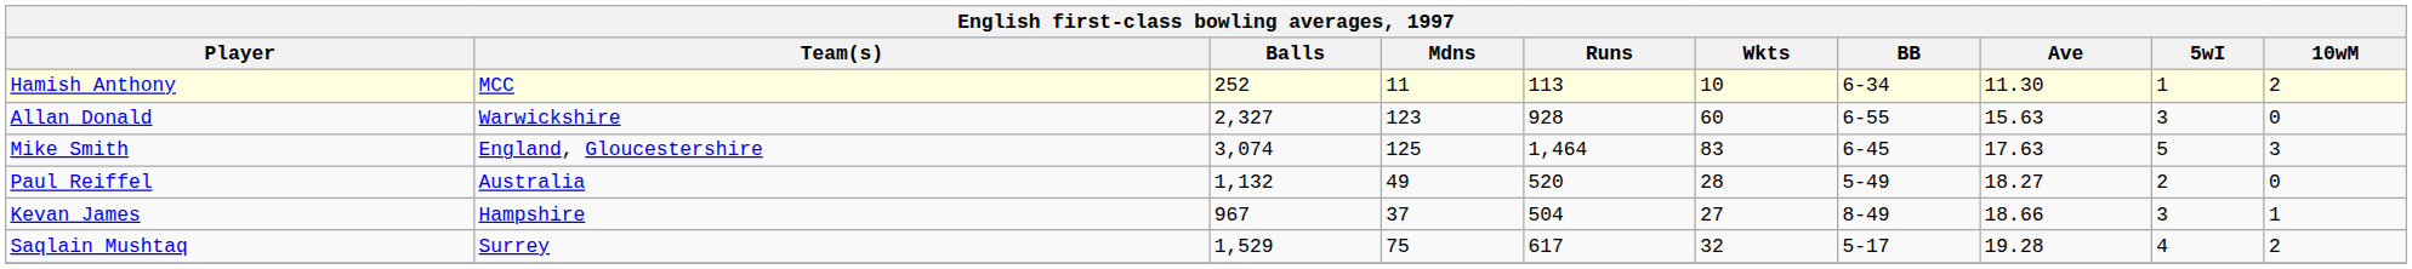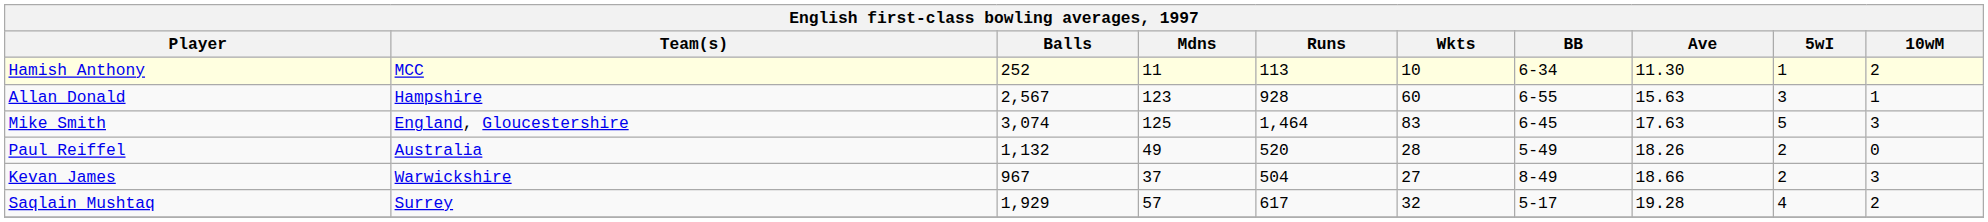Allan Donald | Team(s): Warwickshire -> Hampshire
Allan Donald | Balls: 2,327 -> 2,567
Allan Donald | 10wM: 0 -> 1
Paul Reiffel | Ave: 18.27 -> 18.26
Kevan James | Team(s): Hampshire -> Warwickshire
Kevan James | 5wI: 3 -> 2
Kevan James | 10wM: 1 -> 3
Saqlain Mushtaq | Balls: 1,529 -> 1,929
Saqlain Mushtaq | Mdns: 75 -> 57
